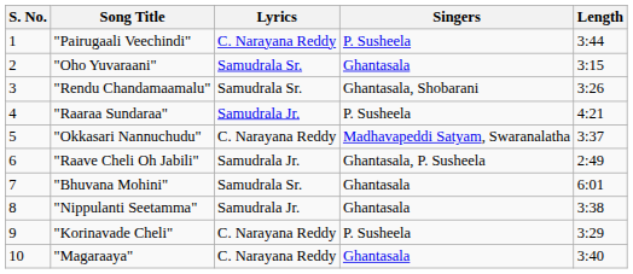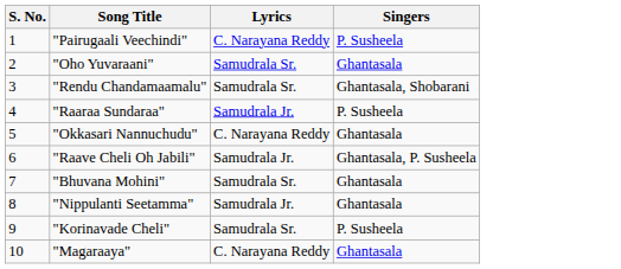- column: Length | 3:44 | 3:15 | 3:26 | 4:21 | 3:37 | 2:49 | 6:01 | 3:38 | 3:29 | 3:40
"Okkasari Nannuchudu" | Singers: Madhavapeddi Satyam, Swaranalatha -> Ghantasala
"Korinavade Cheli" | Lyrics: C. Narayana Reddy -> Samudrala Sr.
